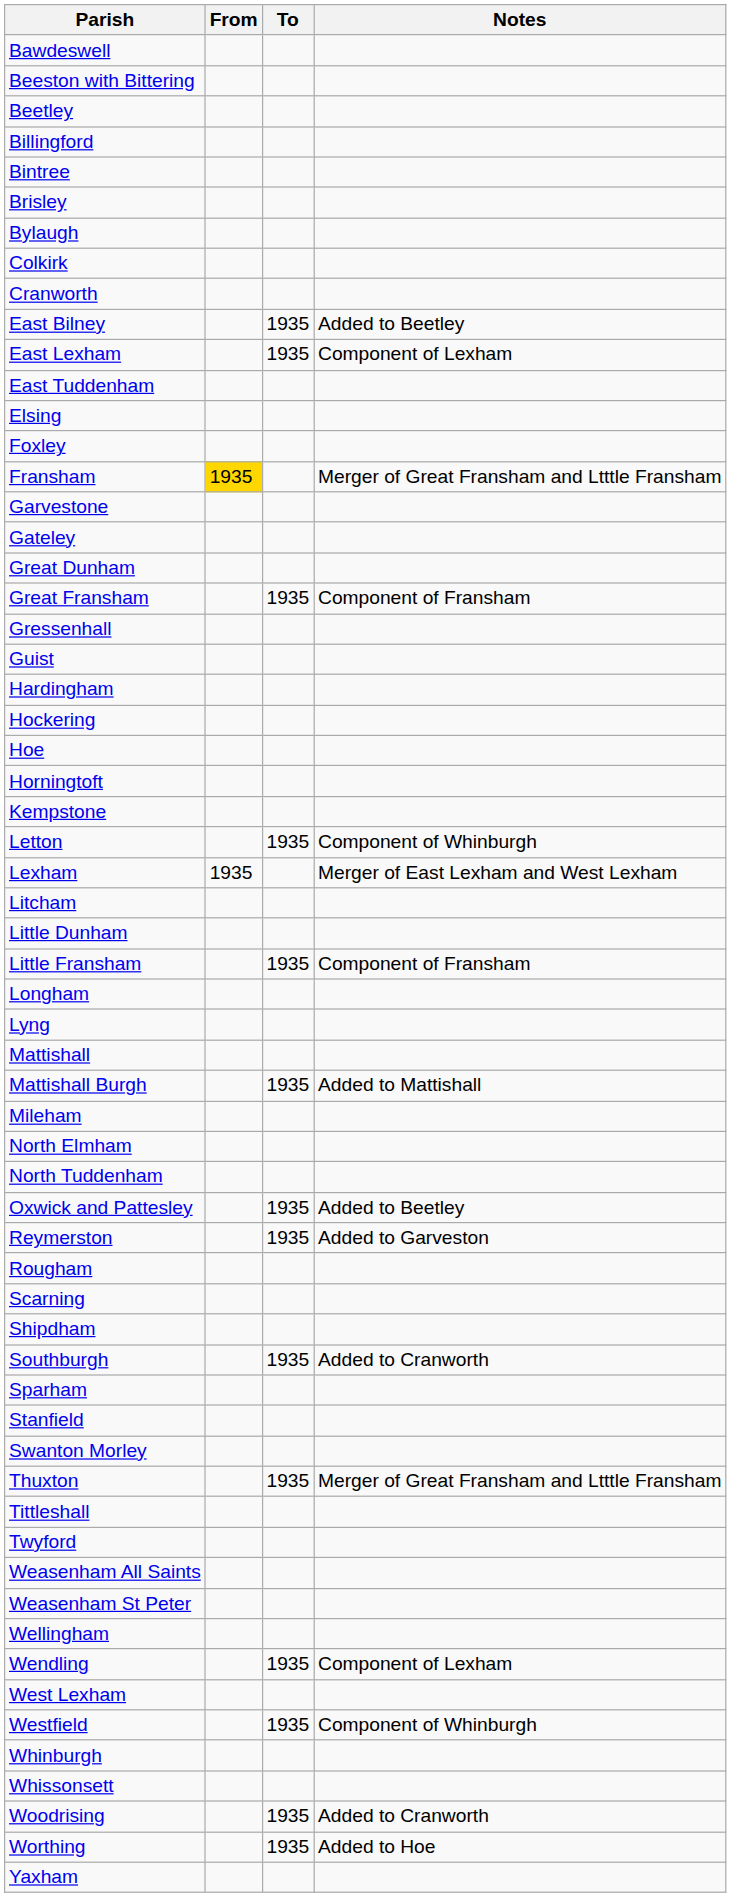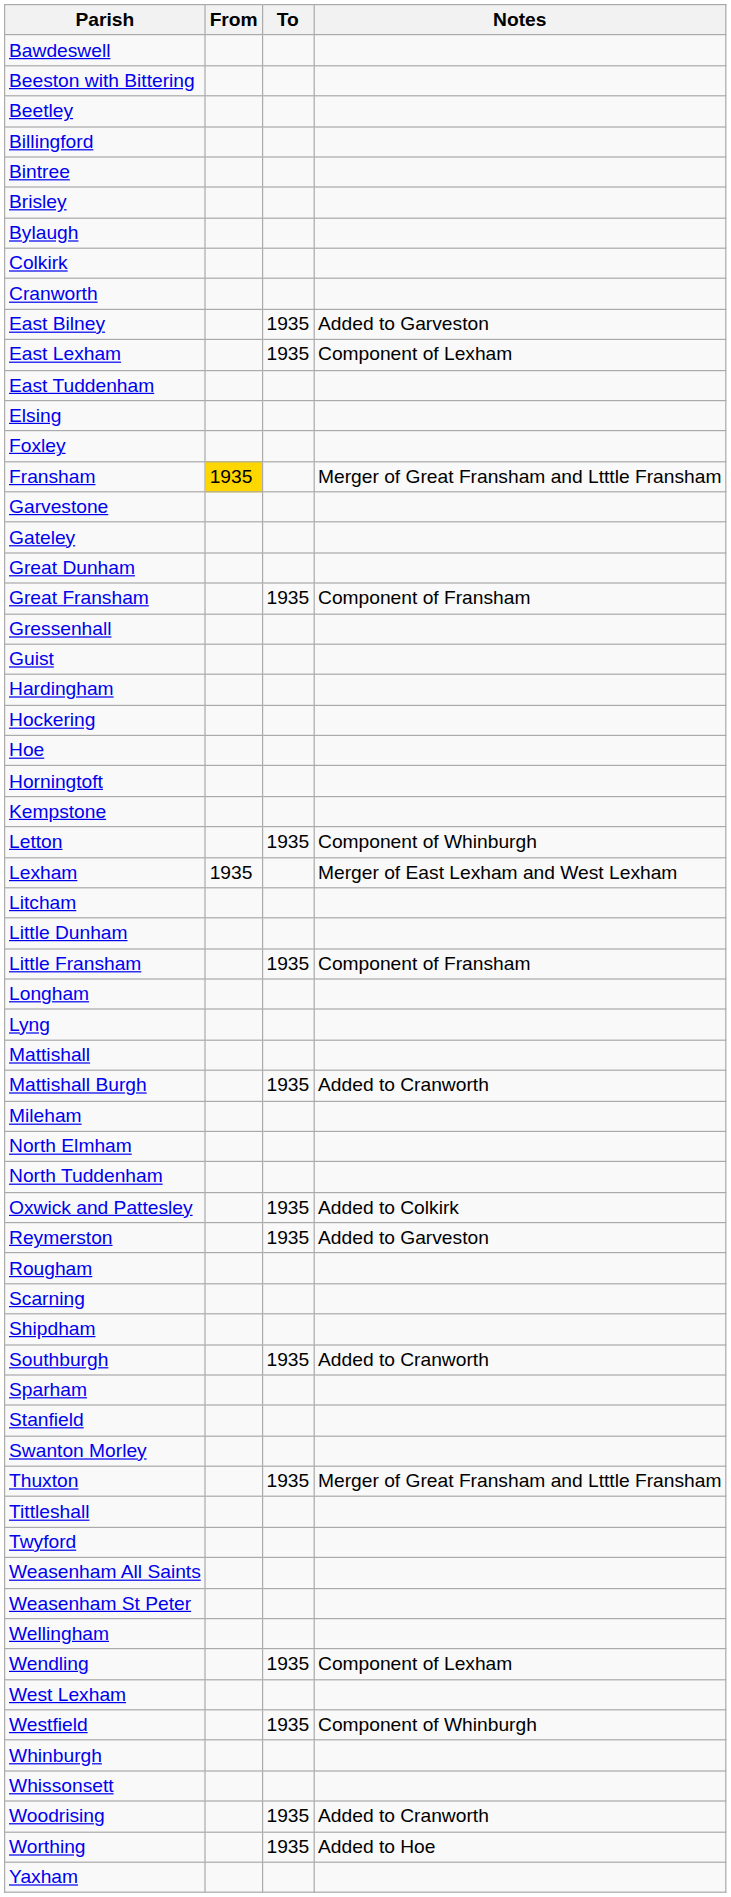East Bilney | Notes: Added to Beetley -> Added to Garveston
Mattishall Burgh | Notes: Added to Mattishall -> Added to Cranworth
Oxwick and Pattesley | Notes: Added to Beetley -> Added to Colkirk
